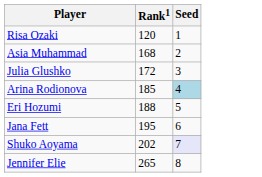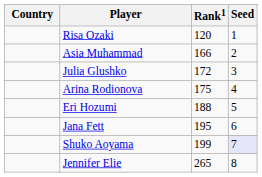+ column: Country
Asia Muhammad | Rank1: 168 -> 166
Arina Rodionova | Rank1: 185 -> 175
Arina Rodionova | Seed: lightblue background -> no background
Shuko Aoyama | Rank1: 202 -> 199
